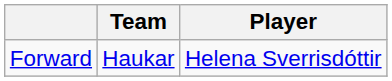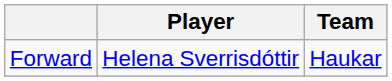columns swapped: Player <-> Team
